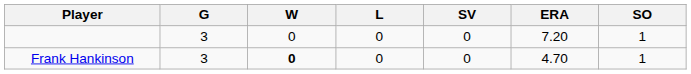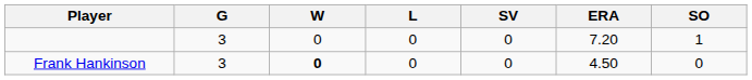Frank Hankinson | ERA: 4.70 -> 4.50
Frank Hankinson | SO: 1 -> 0
